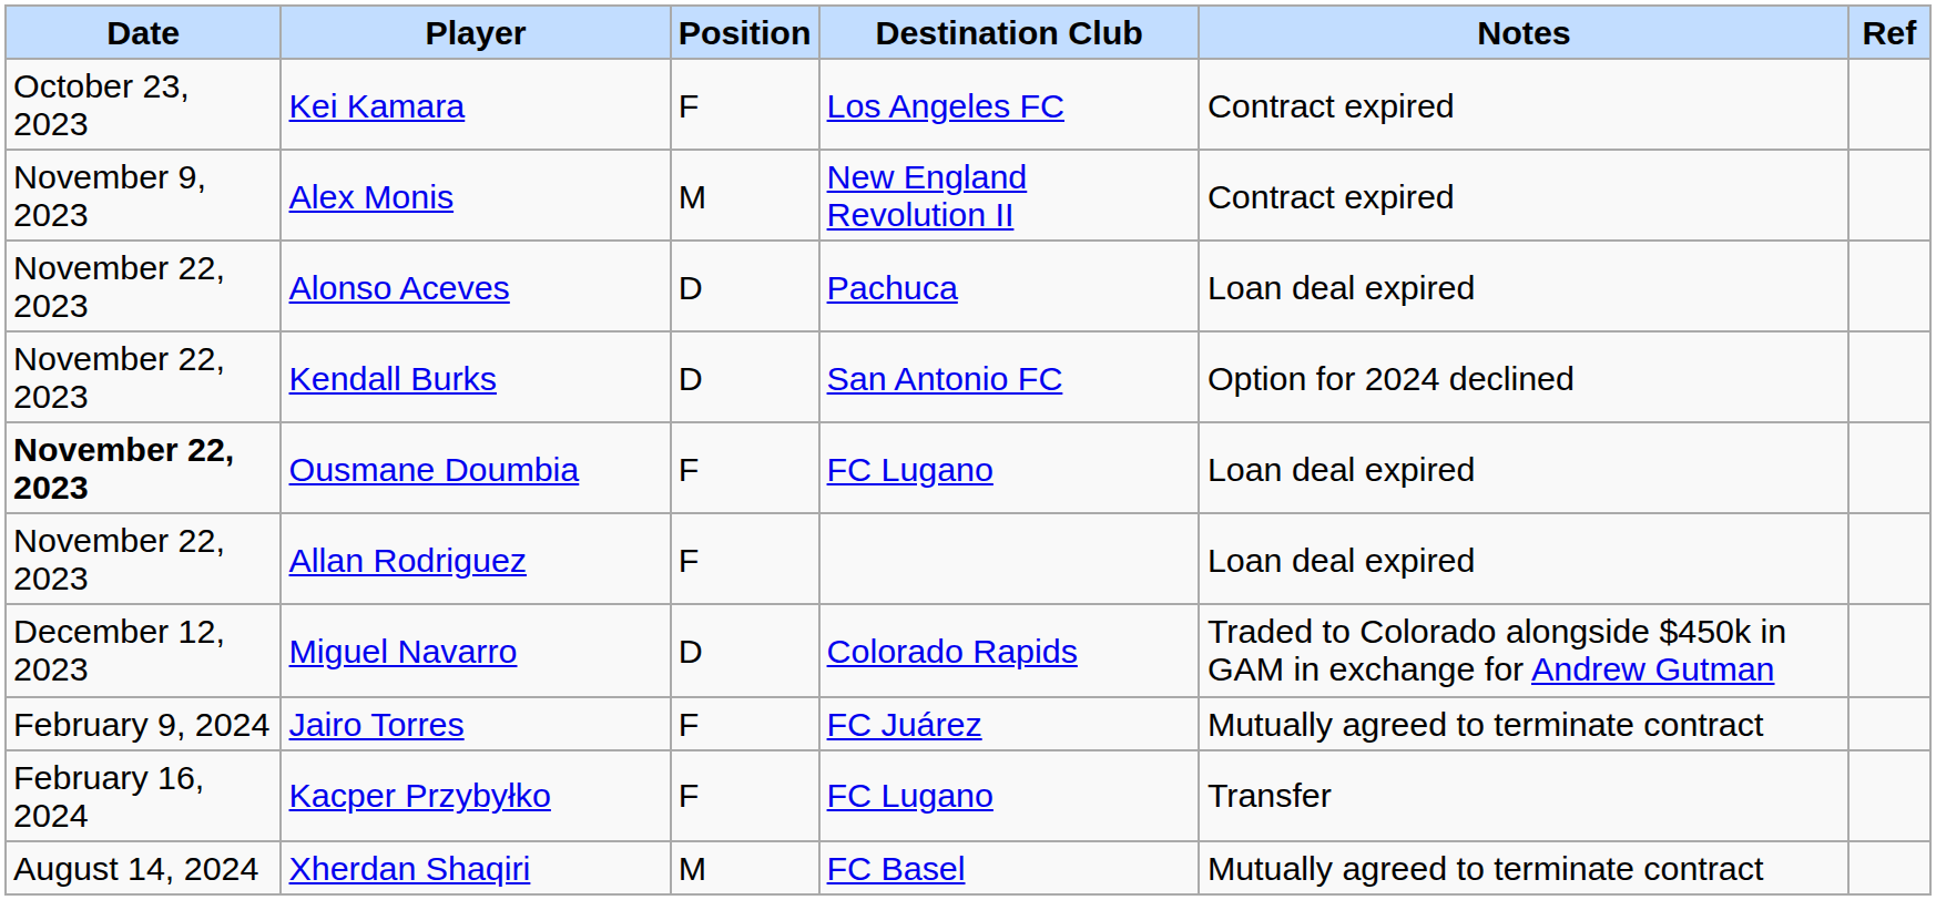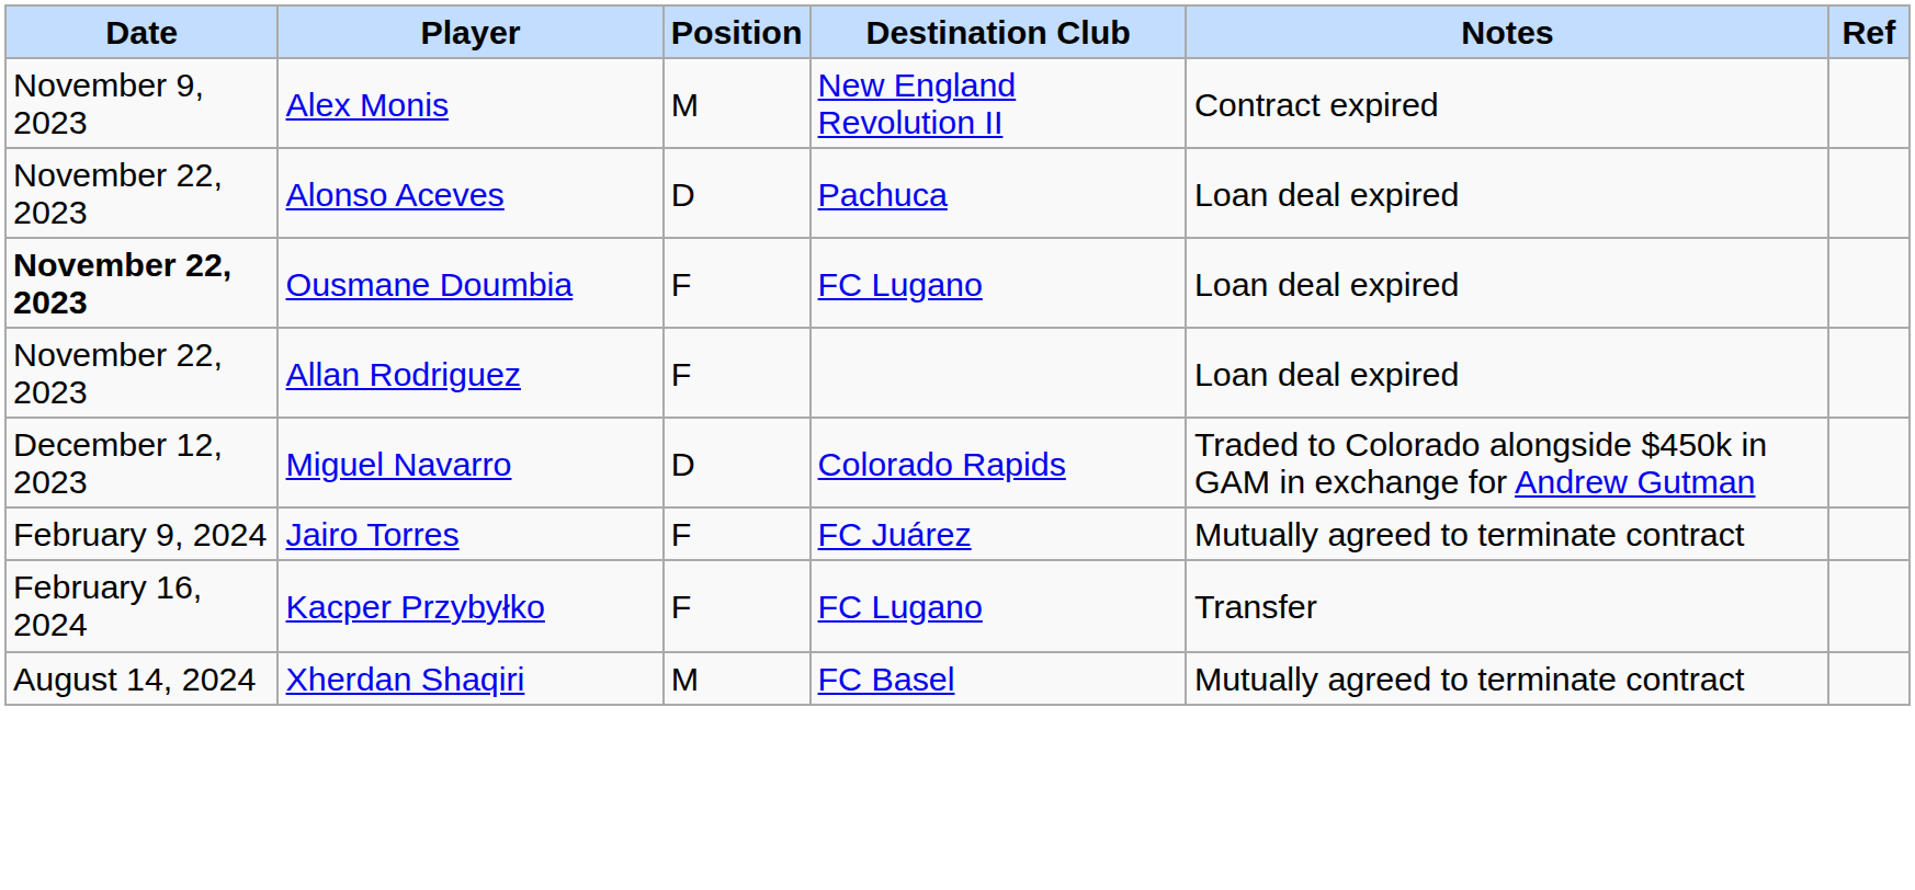- row: October 23, 2023 | Kei Kamara | F | Los Angeles FC | Contract expired
- row: November 22, 2023 | Kendall Burks | D | San Antonio FC | Option for 2024 declined
